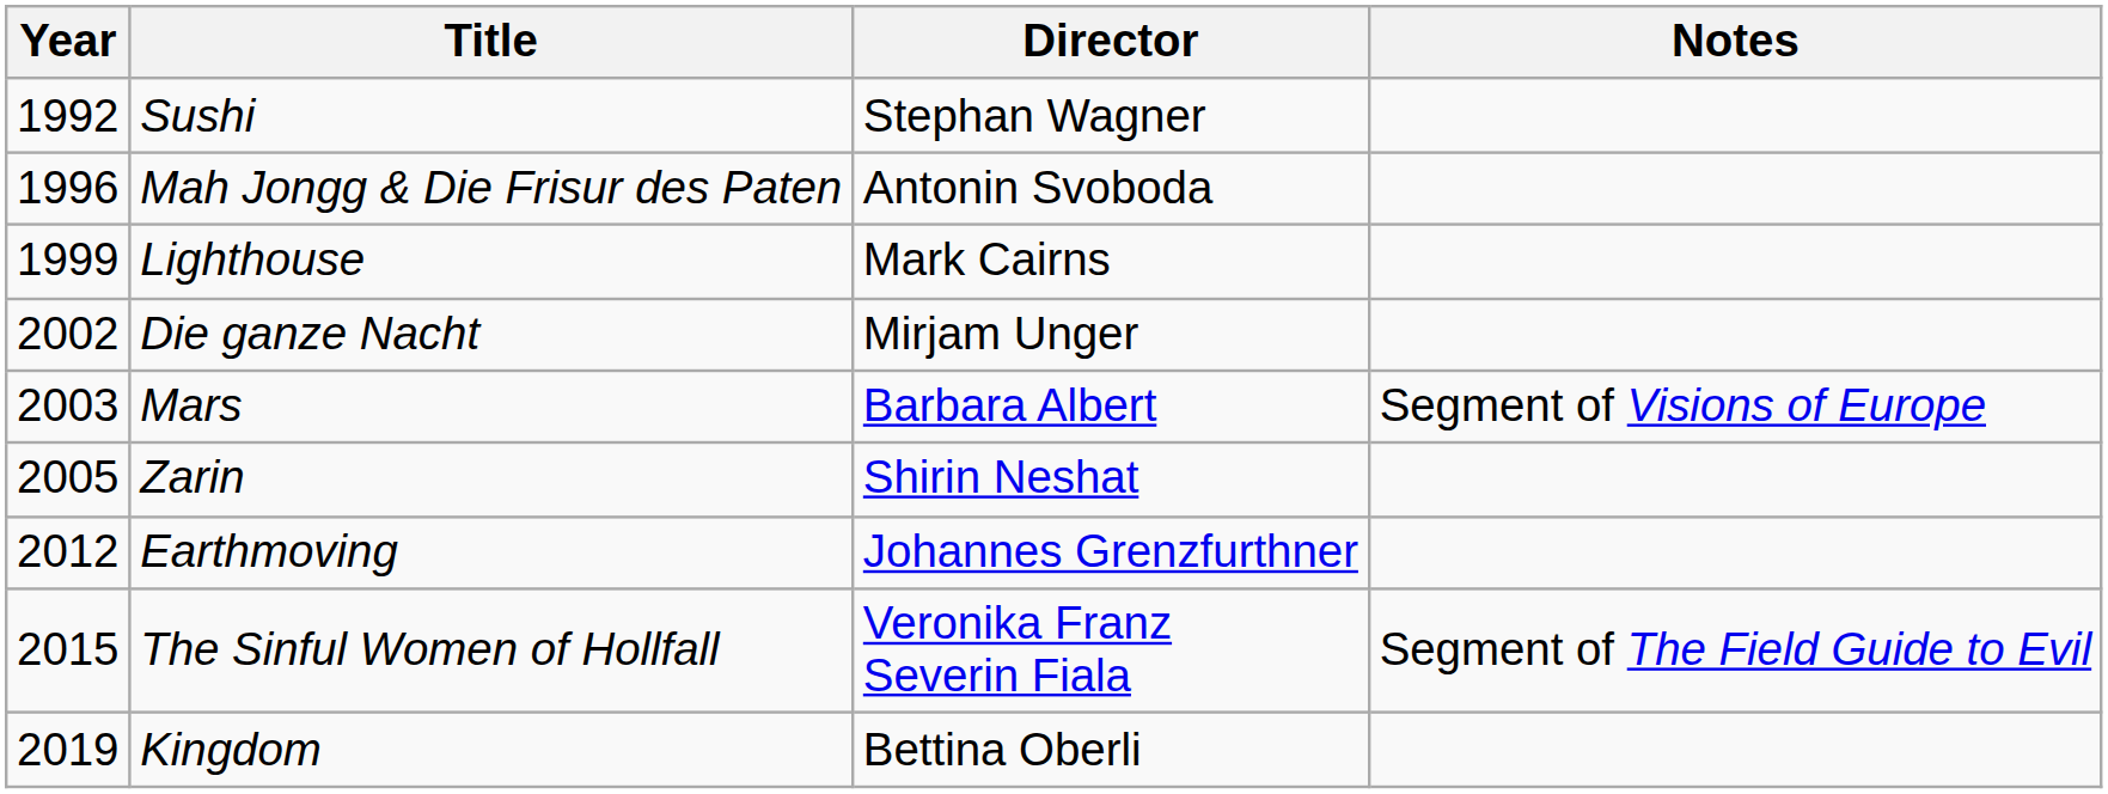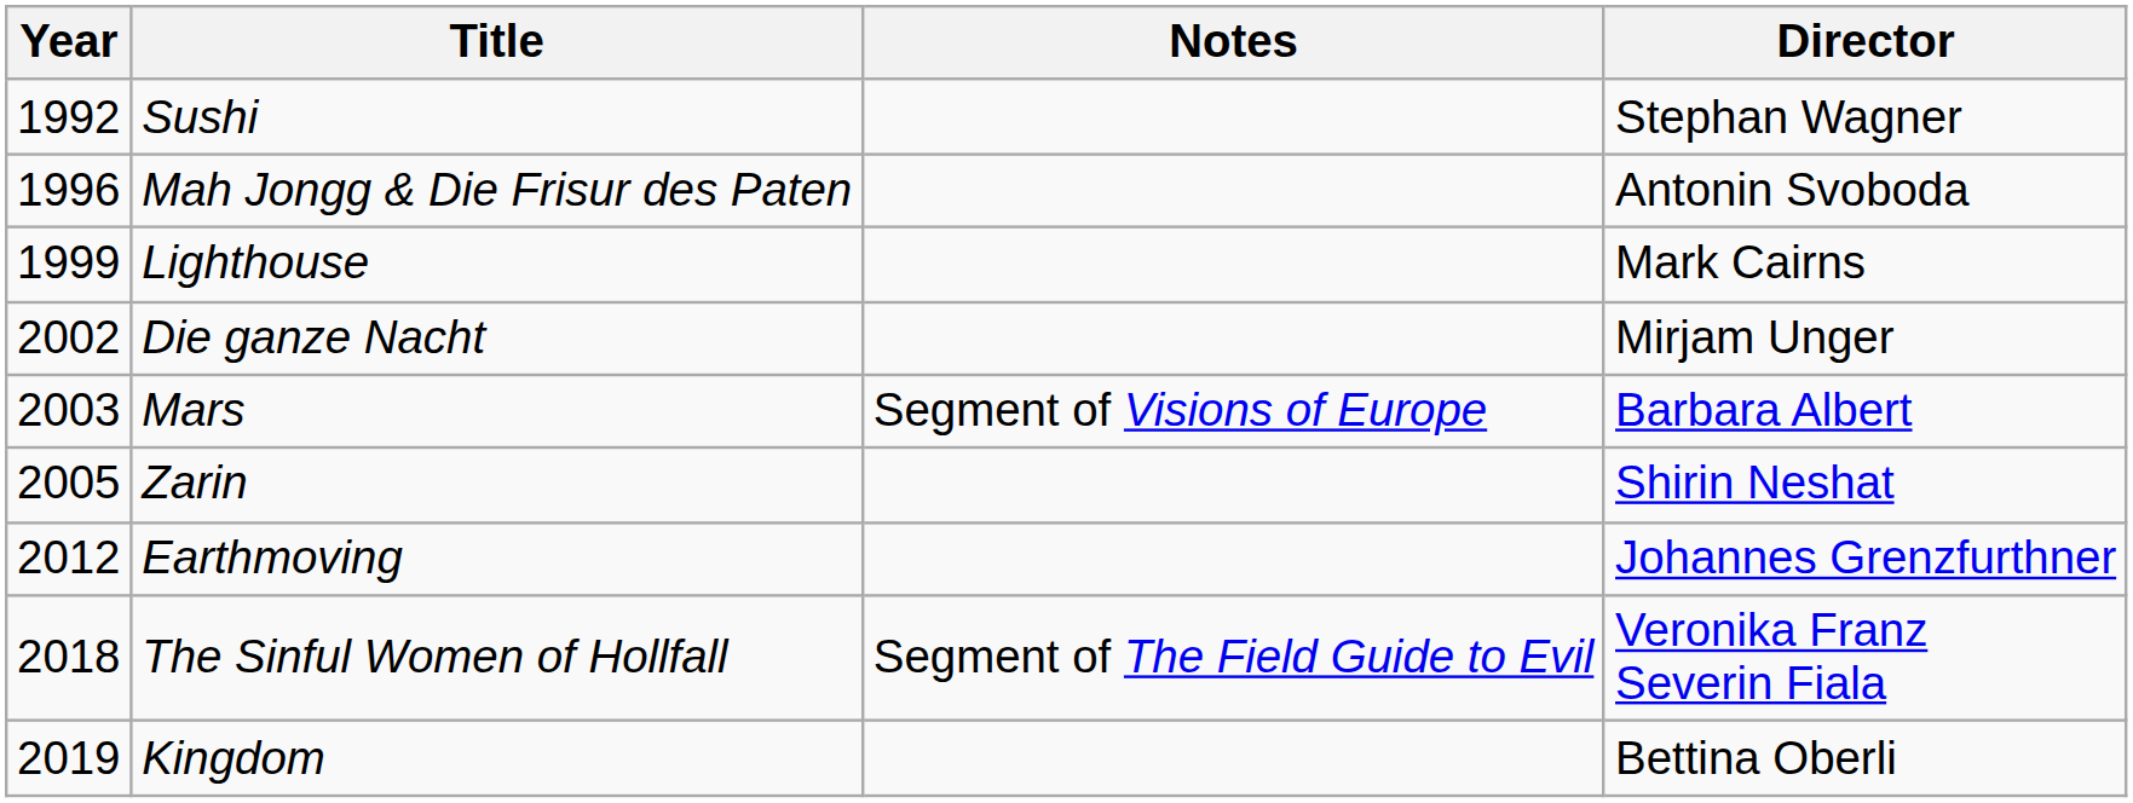columns swapped: Director <-> Notes
The Sinful Women of Hollfall | Year: 2015 -> 2018
